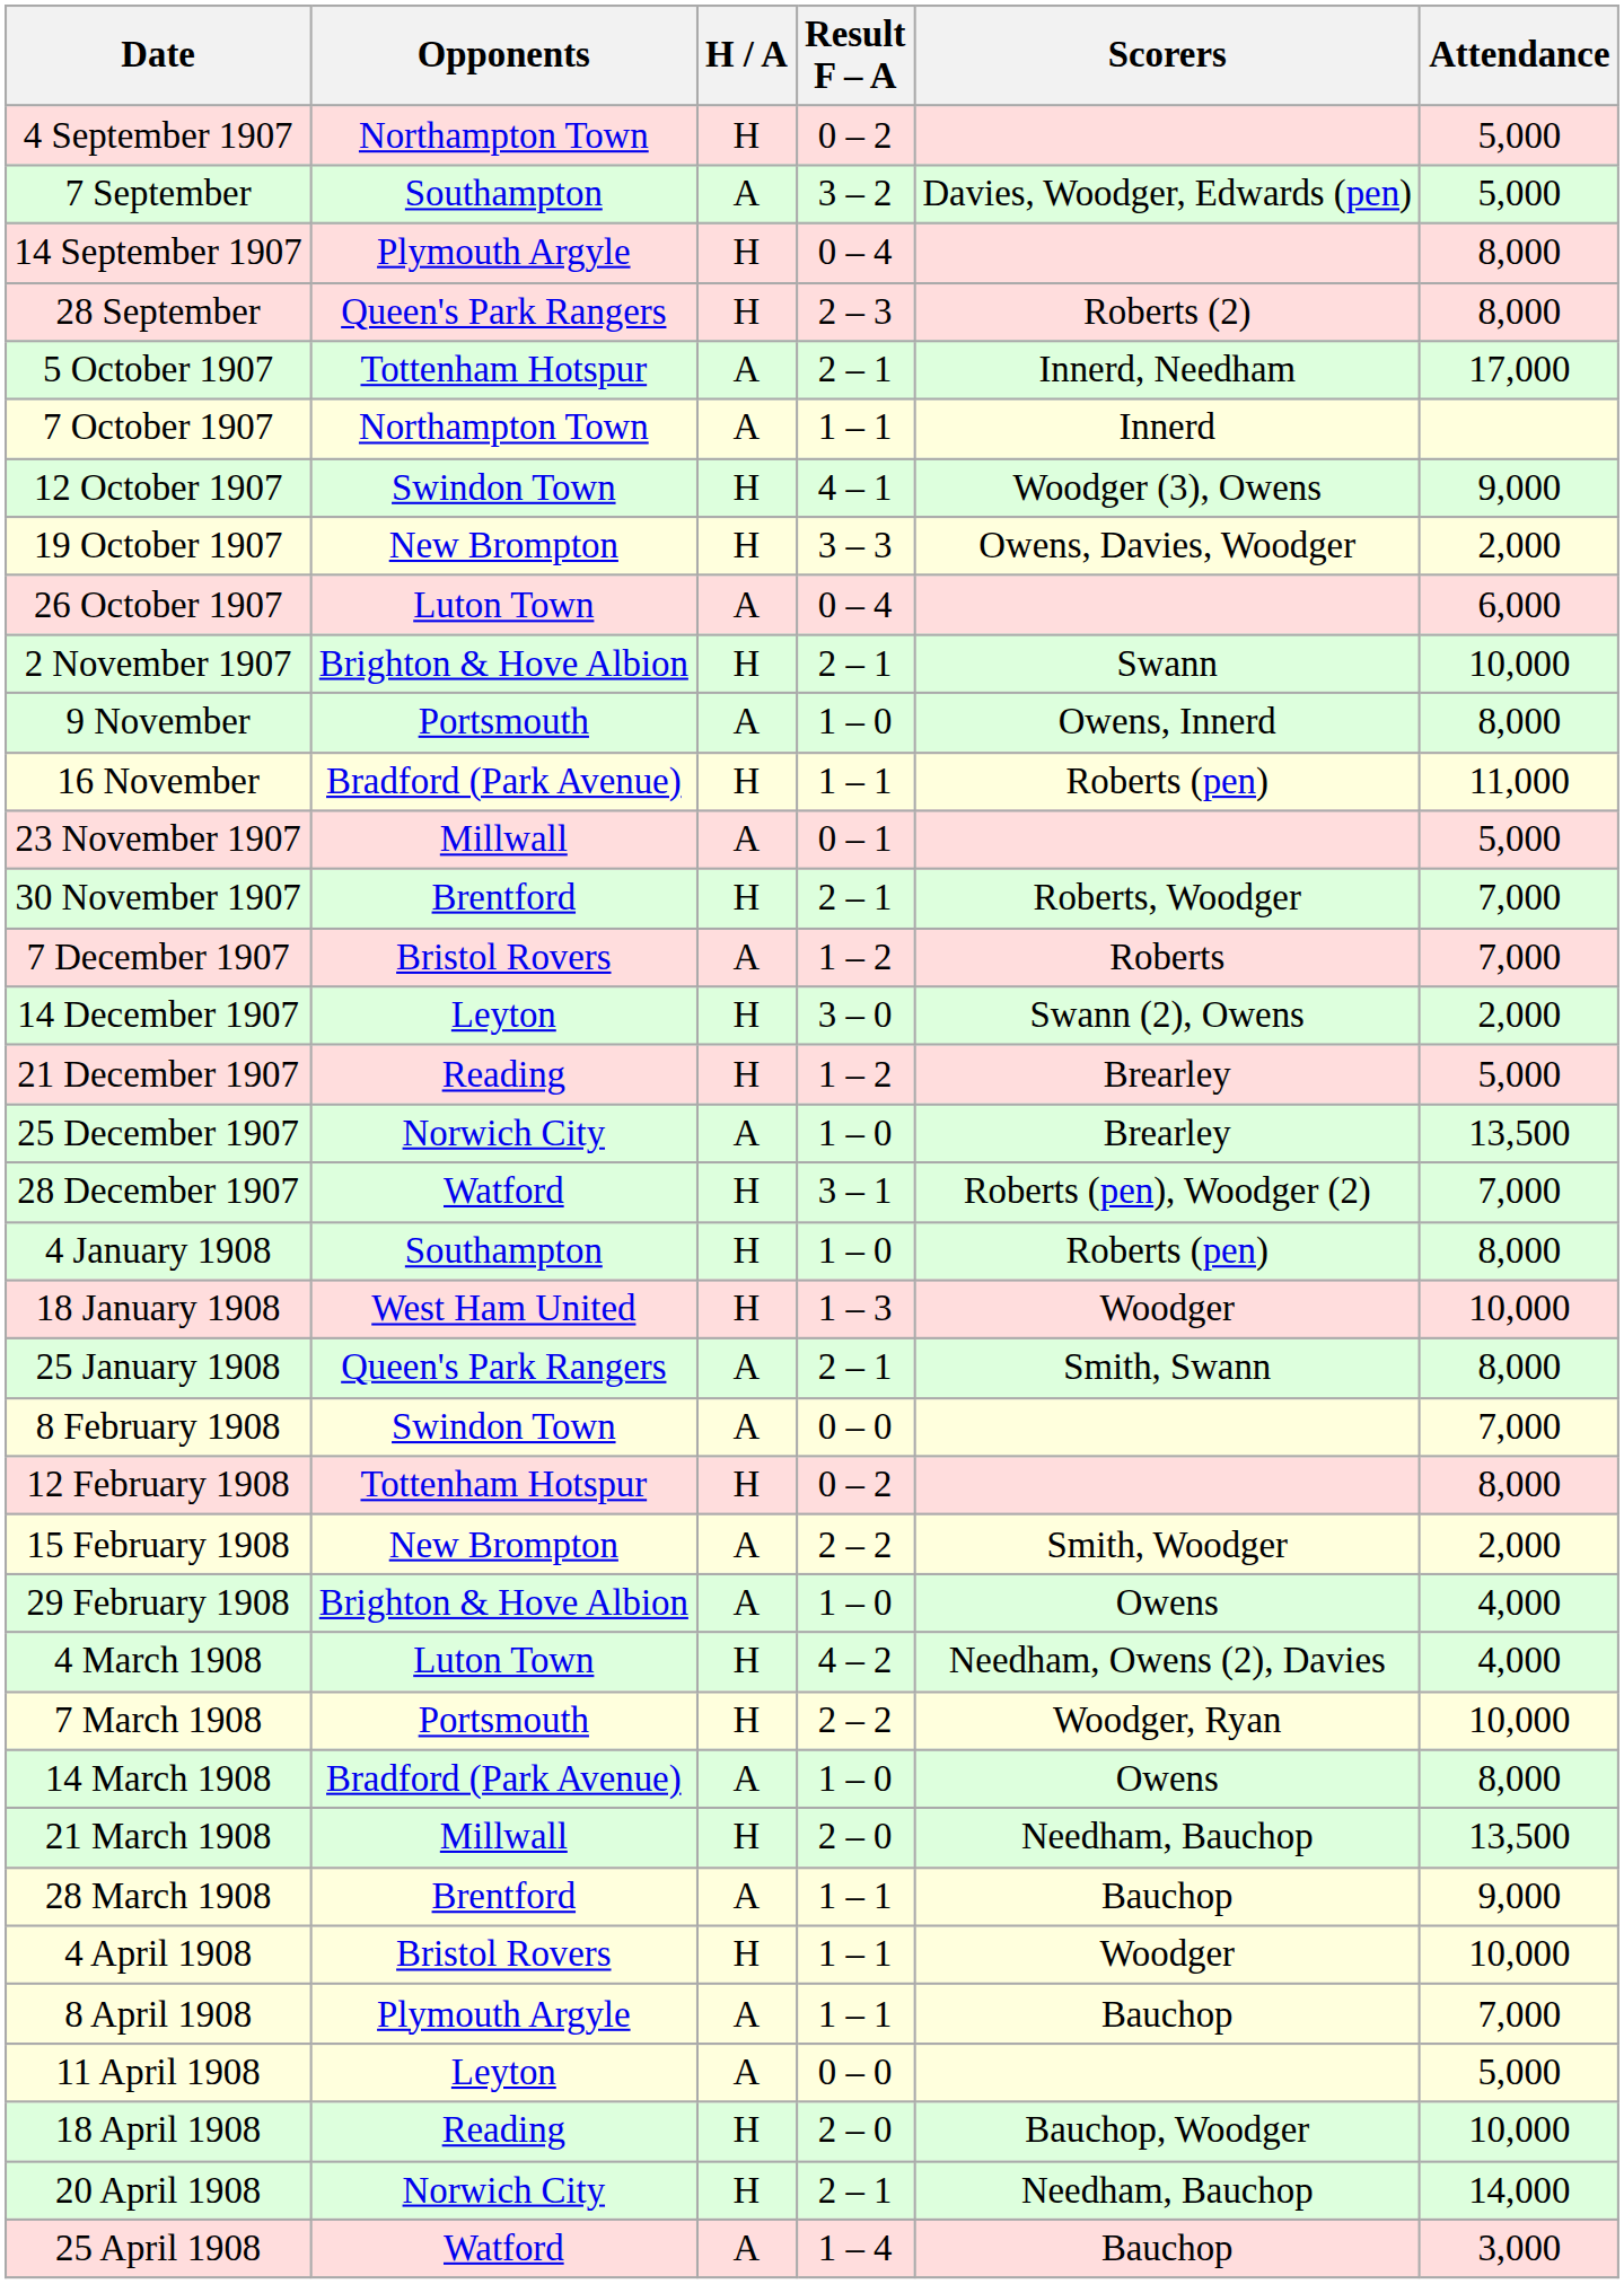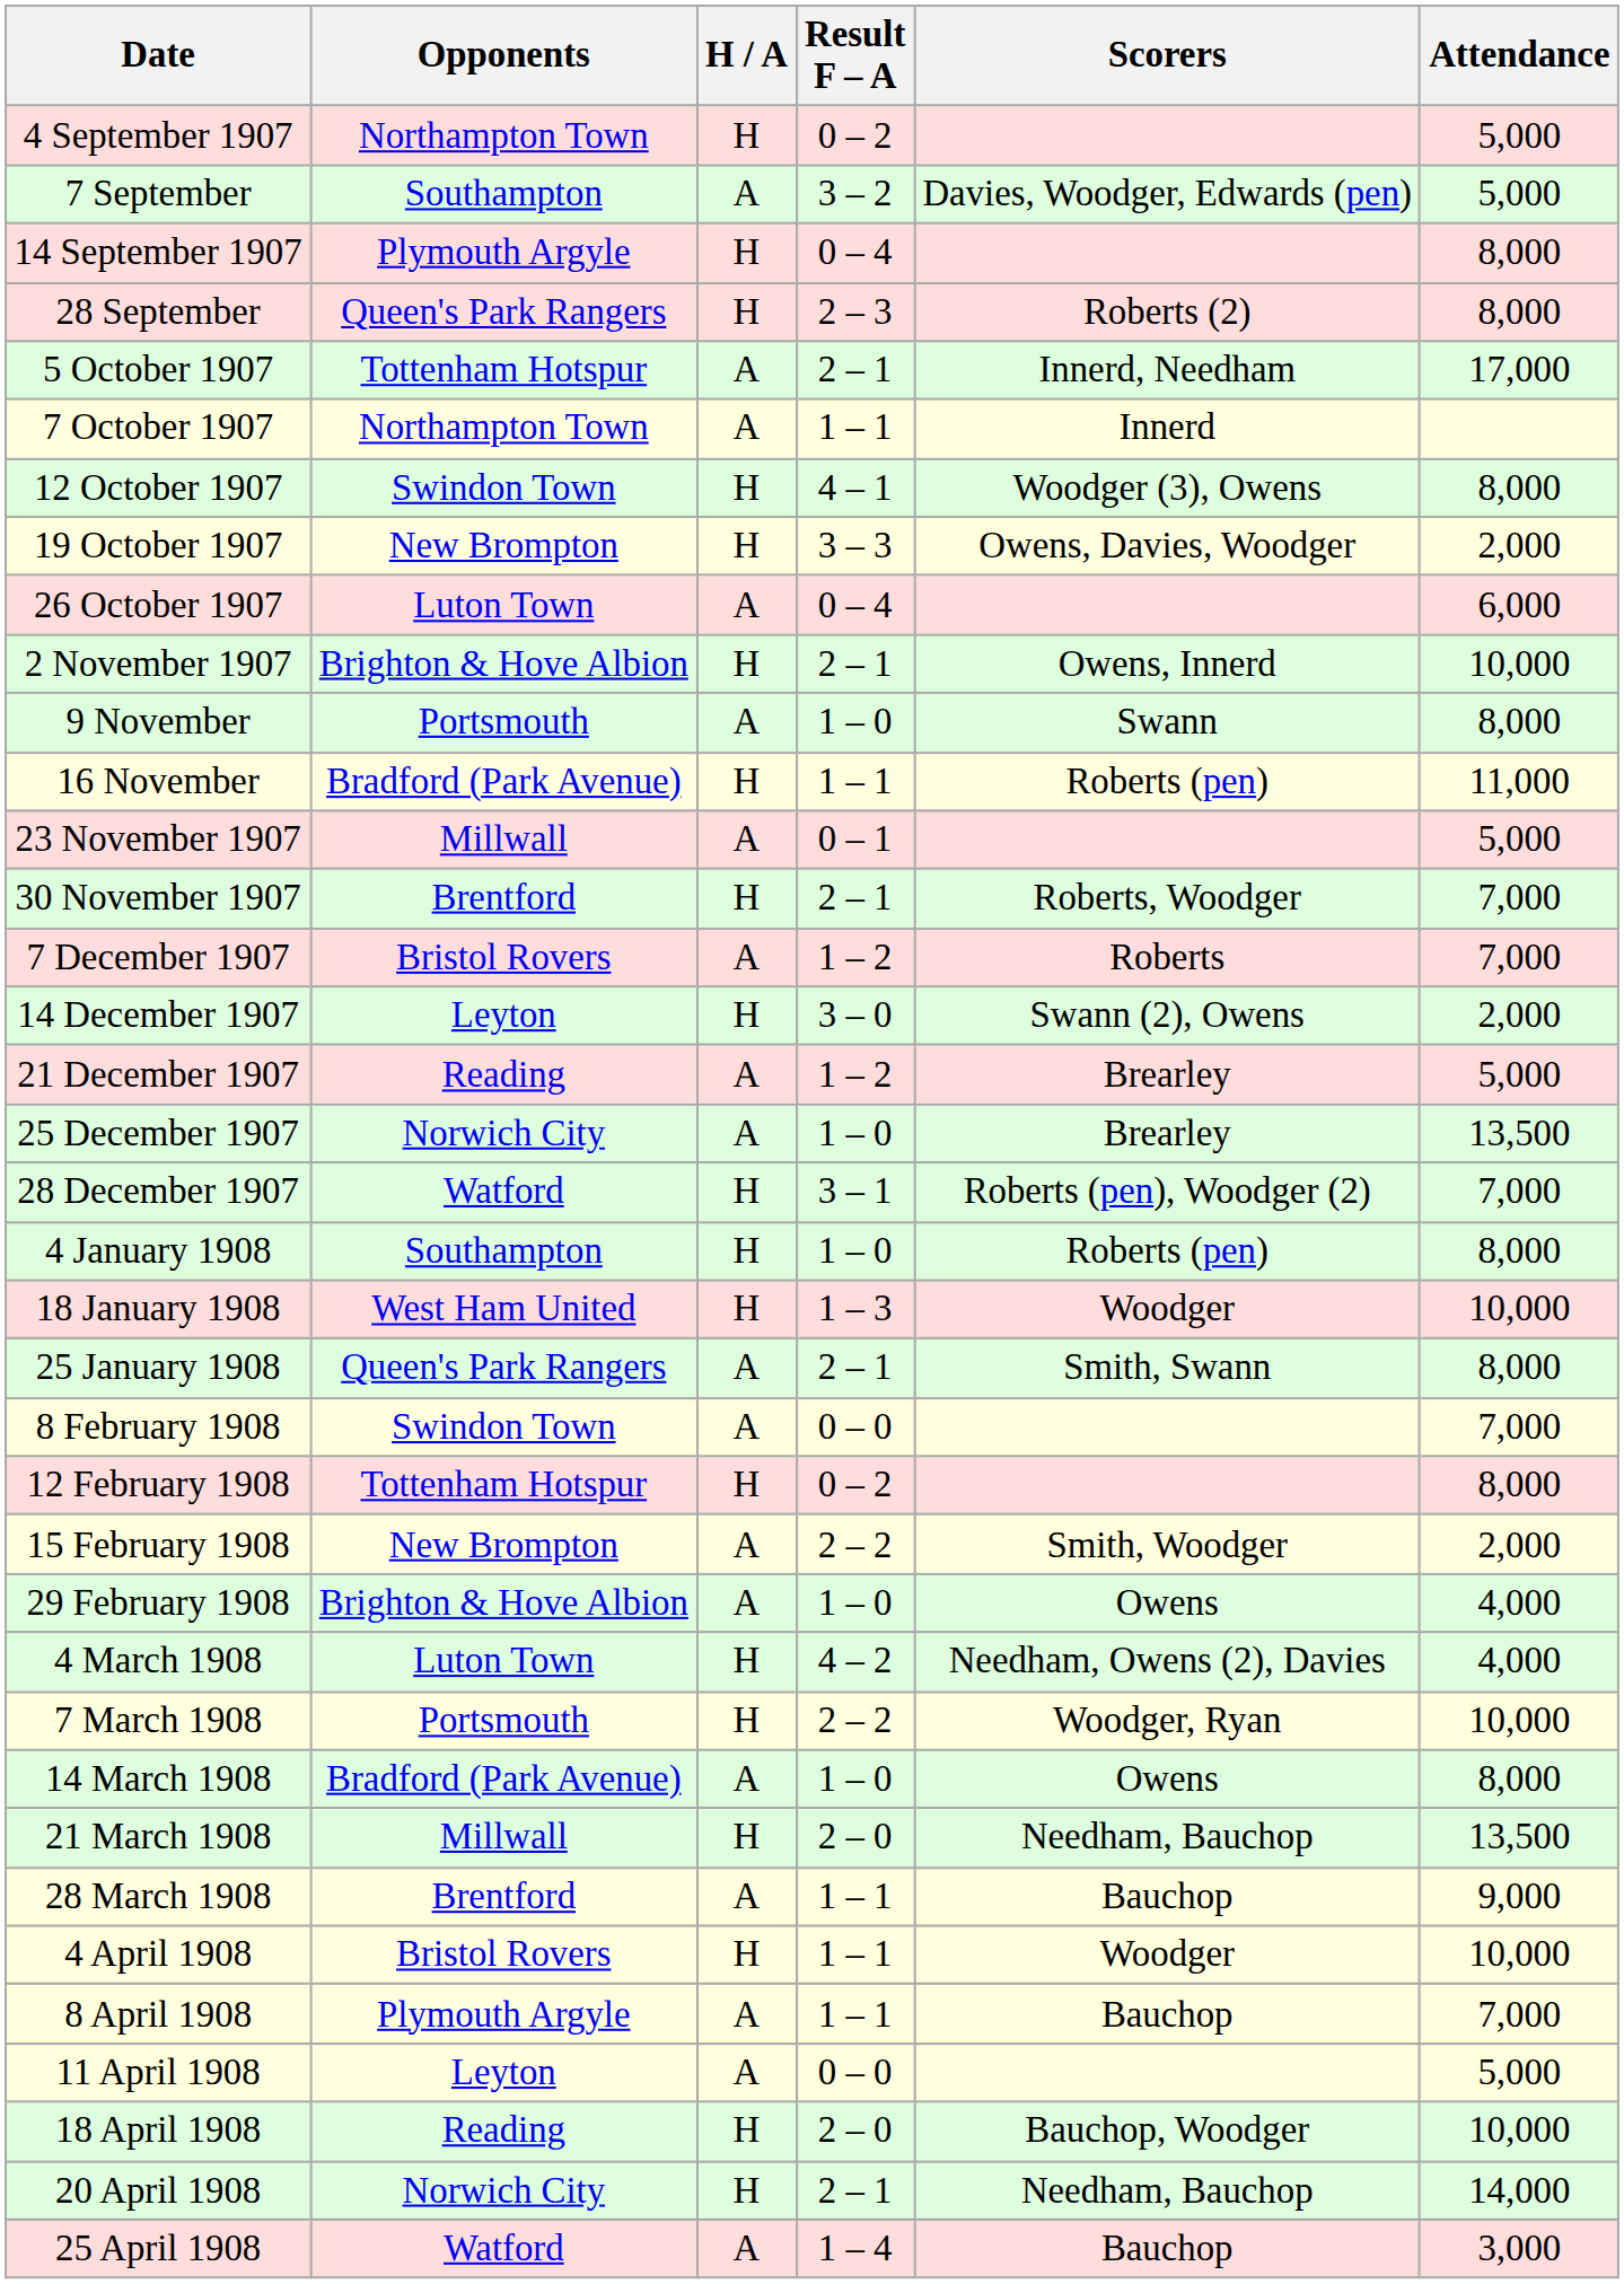12 October 1907 | Attendance: 9,000 -> 8,000
2 November 1907 | Scorers: Swann -> Owens, Innerd
9 November | Scorers: Owens, Innerd -> Swann
21 December 1907 | H / A: H -> A
